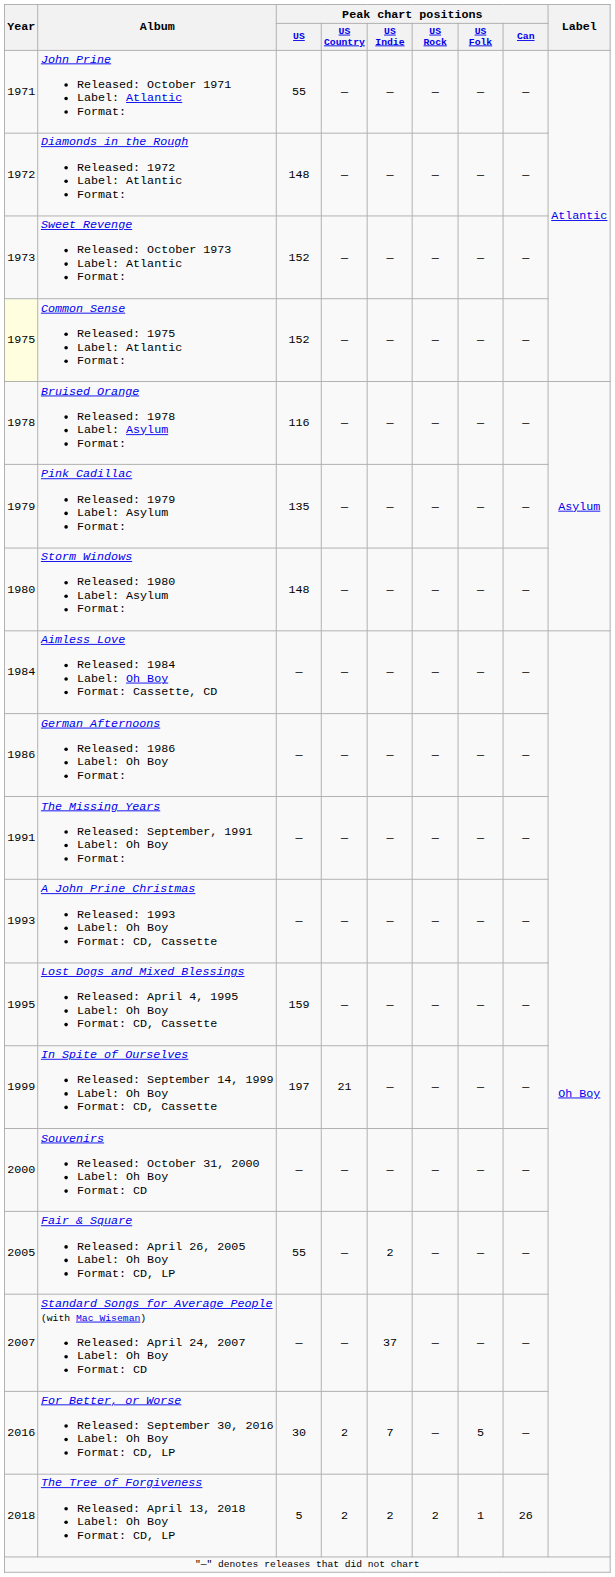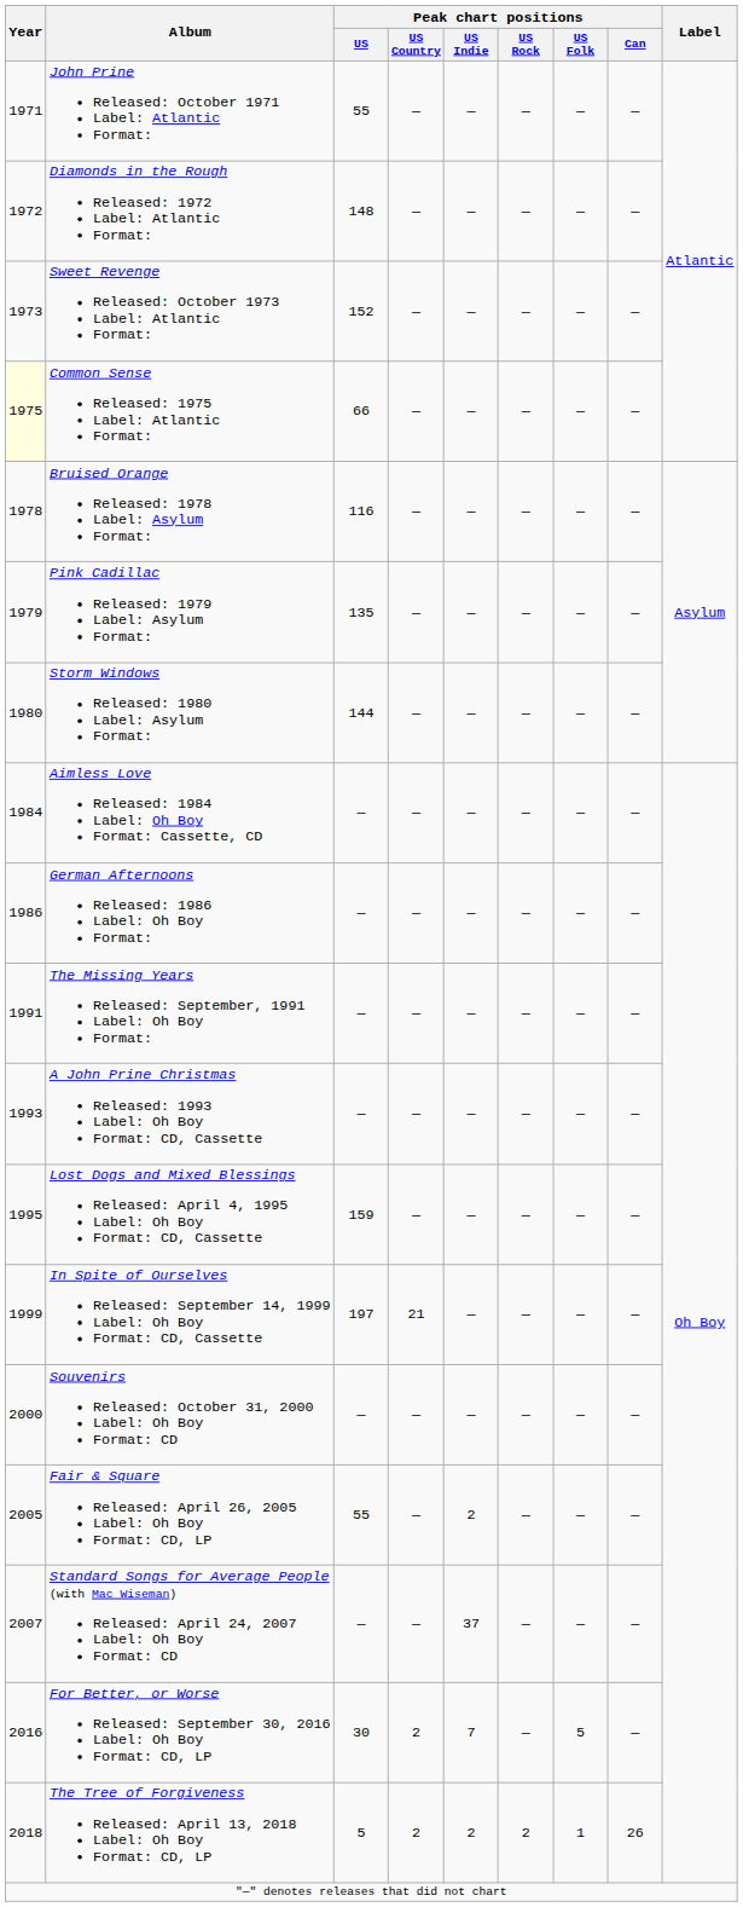Common Sense Released: 1975 Label: Atlantic Format: | Peak chart positions / US: 152 -> 66
Storm Windows Released: 1980 Label: Asylum Format: | Peak chart positions / US: 148 -> 144
